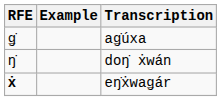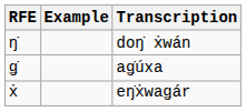rows swapped: doŋ̇ ẋwán <-> aǥ̇úxa
eŋ̇ẋwaǥár | RFE: bold -> normal
